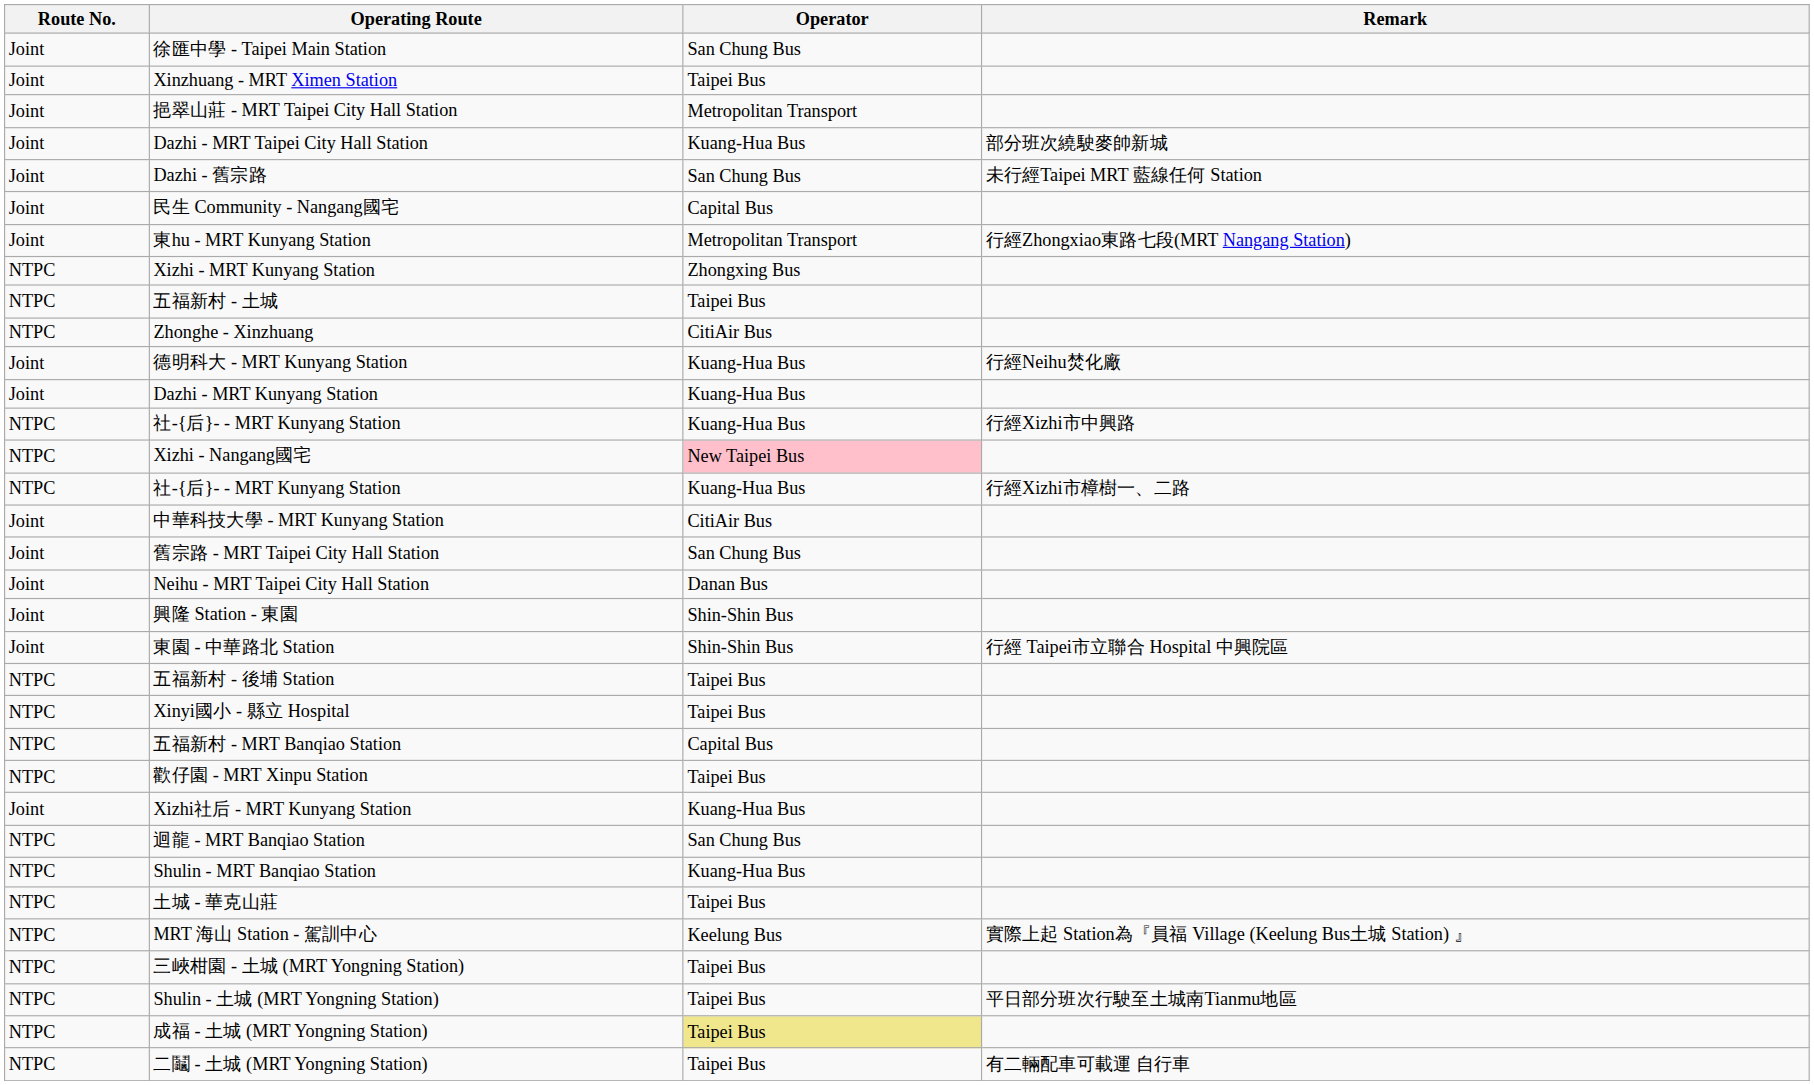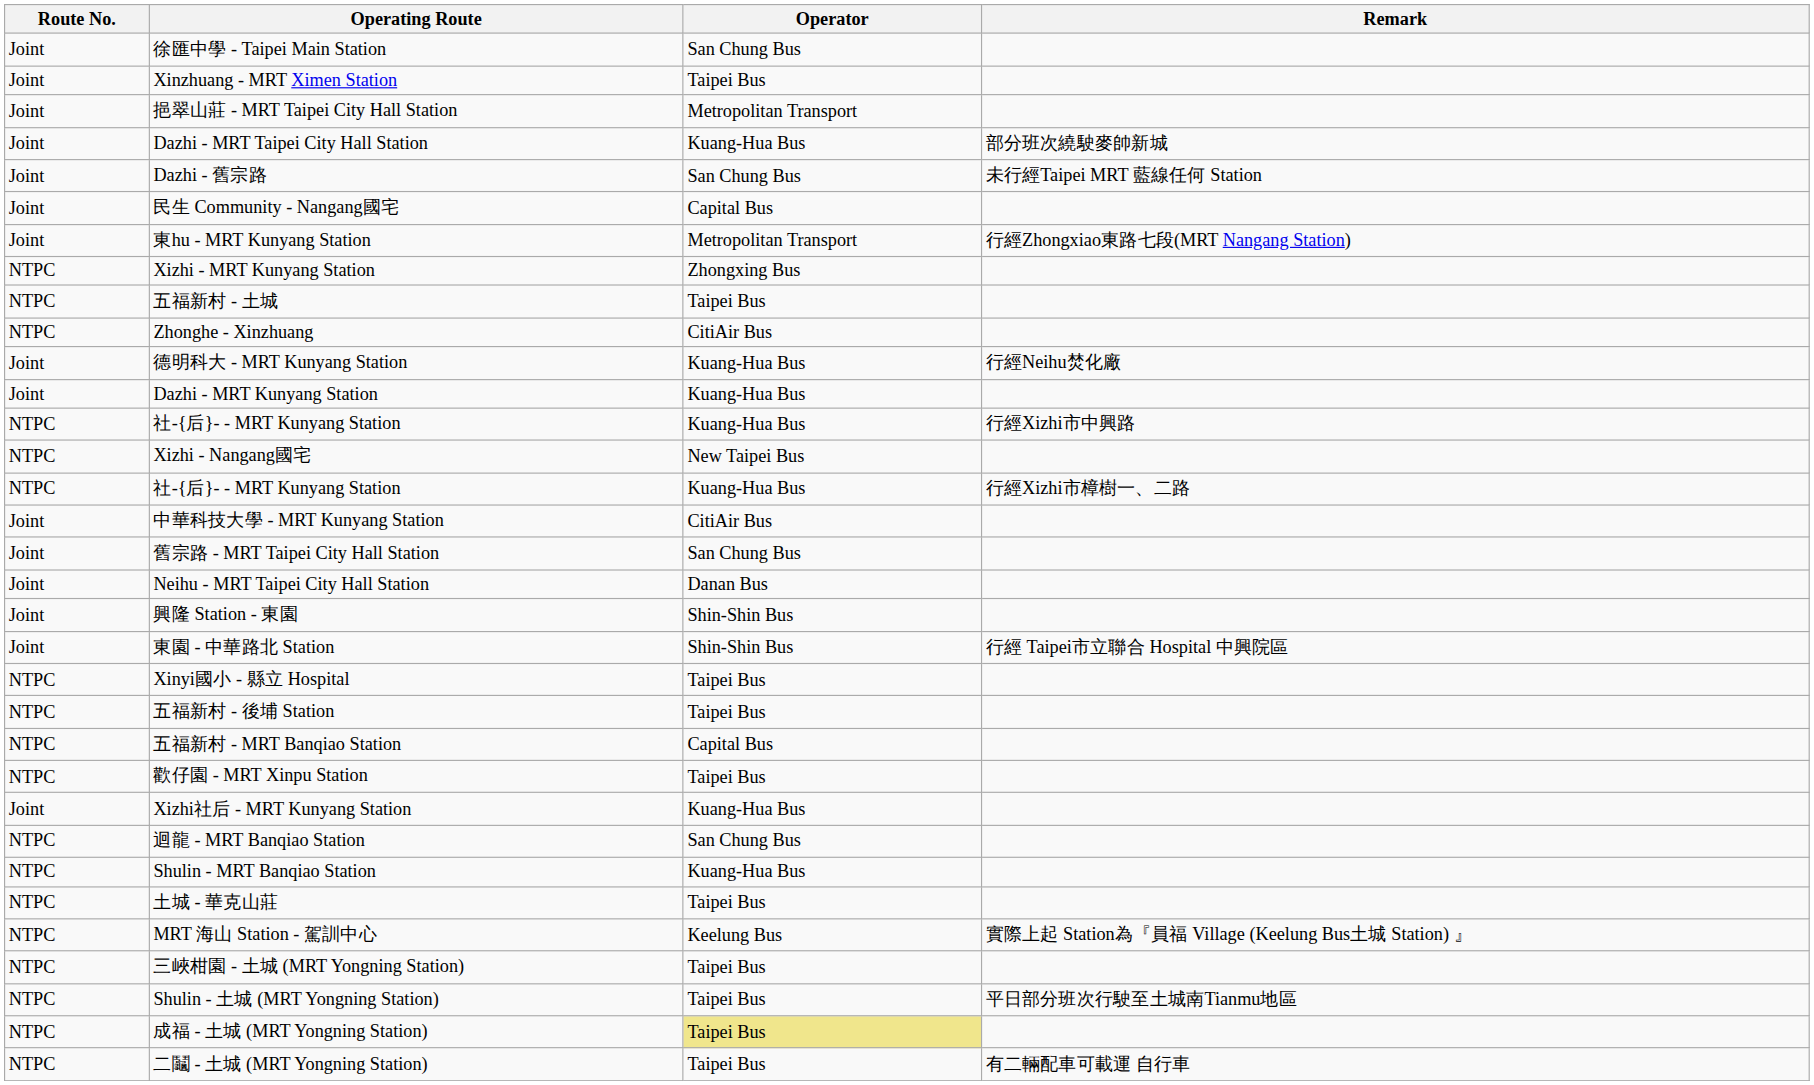Xizhi - Nangang國宅 | Operator: pink background -> no background
rows swapped: 五福新村 - 後埔 Station <-> Xinyi國小 - 縣立 Hospital
